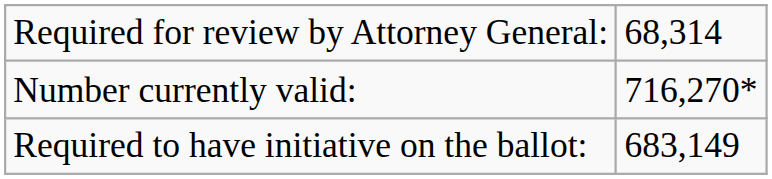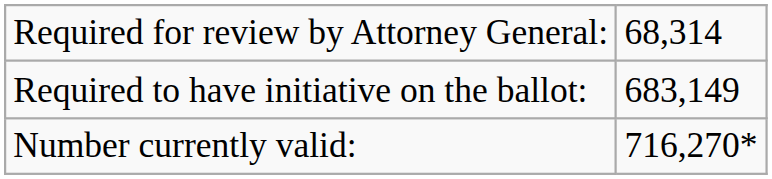rows swapped: Required to have initiative on the ballot: <-> Number currently valid:
